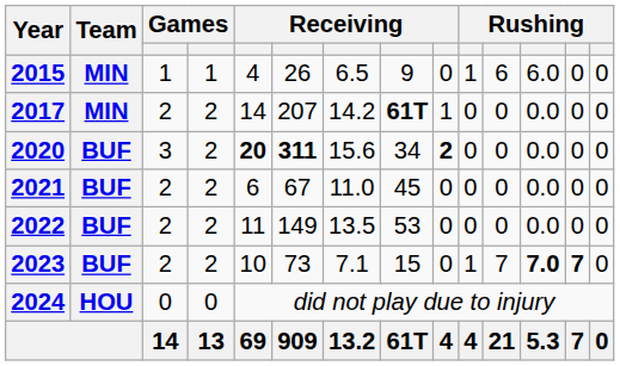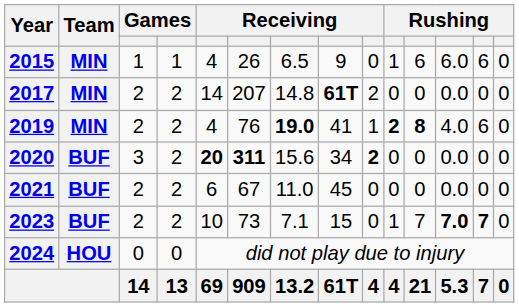2015 | column 13: 0 -> 6
2017 | column 7: 14.2 -> 14.8
2017 | column 9: 1 -> 2
+ row: 2019 | MIN | 2 | 2 | 4 | 76 | 19.0 | 41 | 1 | 2 | 8 | 4.0 | 6 | 0
- row: 2022 | BUF | 2 | 2 | 11 | 149 | 13.5 | 53 | 0 | 0 | 0 | 0.0 | 0 | 0
